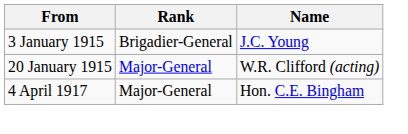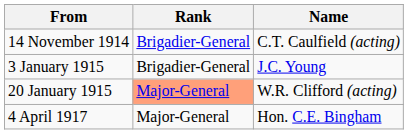+ row: 14 November 1914 | Brigadier-General | C.T. Caulfield (acting)
20 January 1915 | Rank: no background -> lightsalmon background
